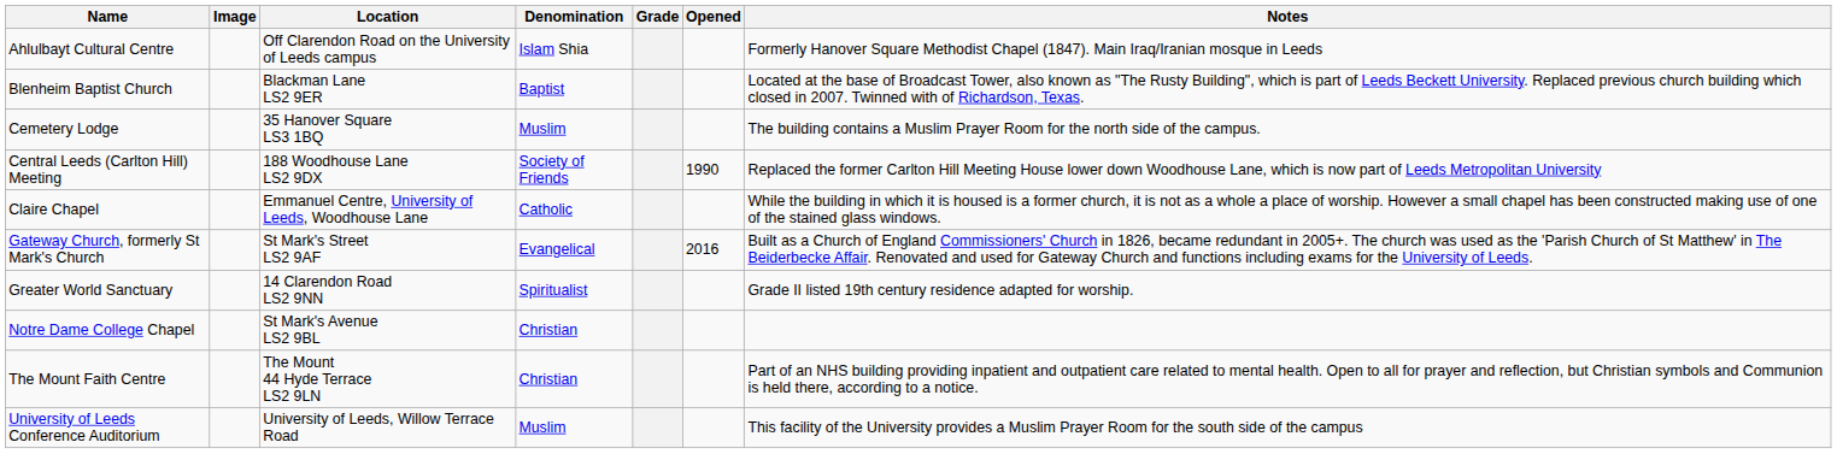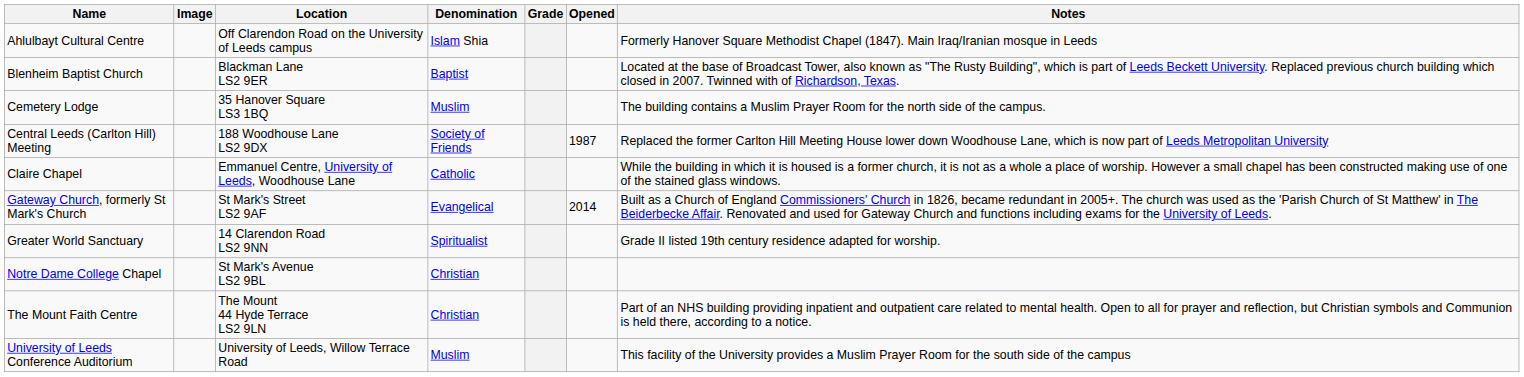Central Leeds (Carlton Hill) Meeting | Opened: 1990 -> 1987
Gateway Church, formerly St Mark's Church | Opened: 2016 -> 2014
